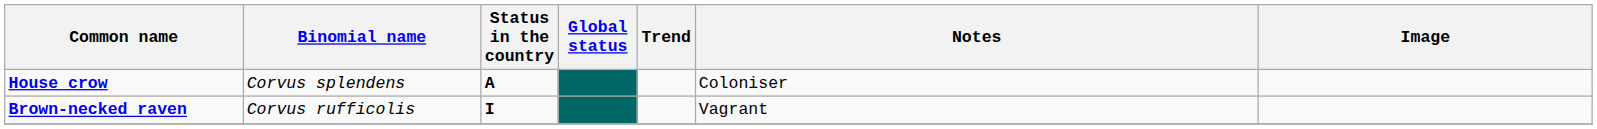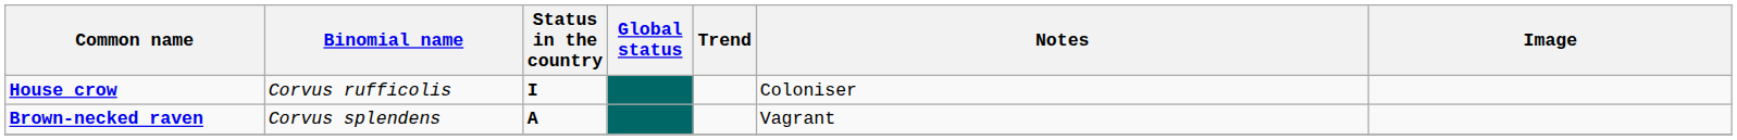House crow | Binomial name: Corvus splendens -> Corvus rufficolis
House crow | Status in the country: A -> I
Brown-necked raven | Binomial name: Corvus rufficolis -> Corvus splendens
Brown-necked raven | Status in the country: I -> A
